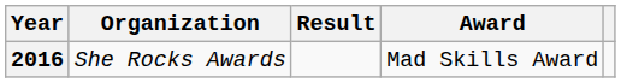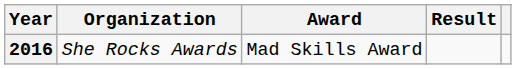columns swapped: Award <-> Result
